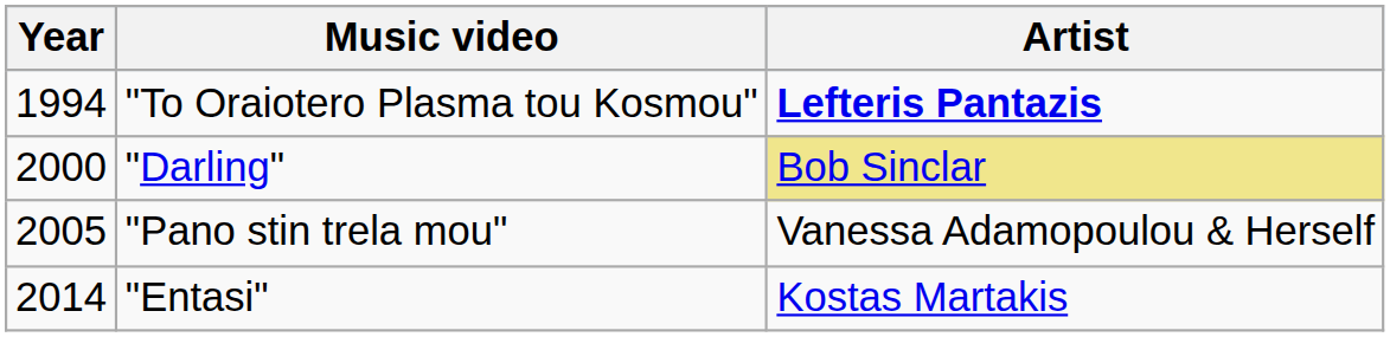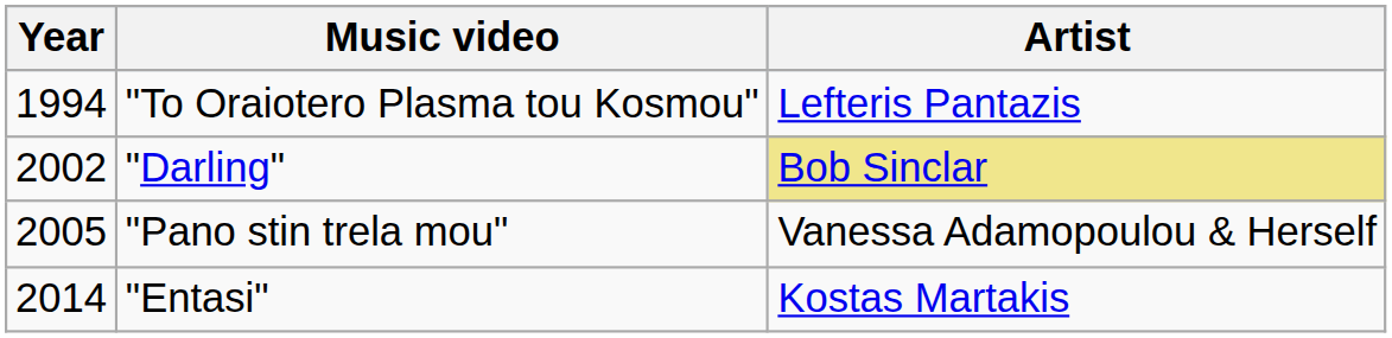"To Oraiotero Plasma tou Kosmou" | Artist: bold -> normal
"Darling" | Year: 2000 -> 2002
